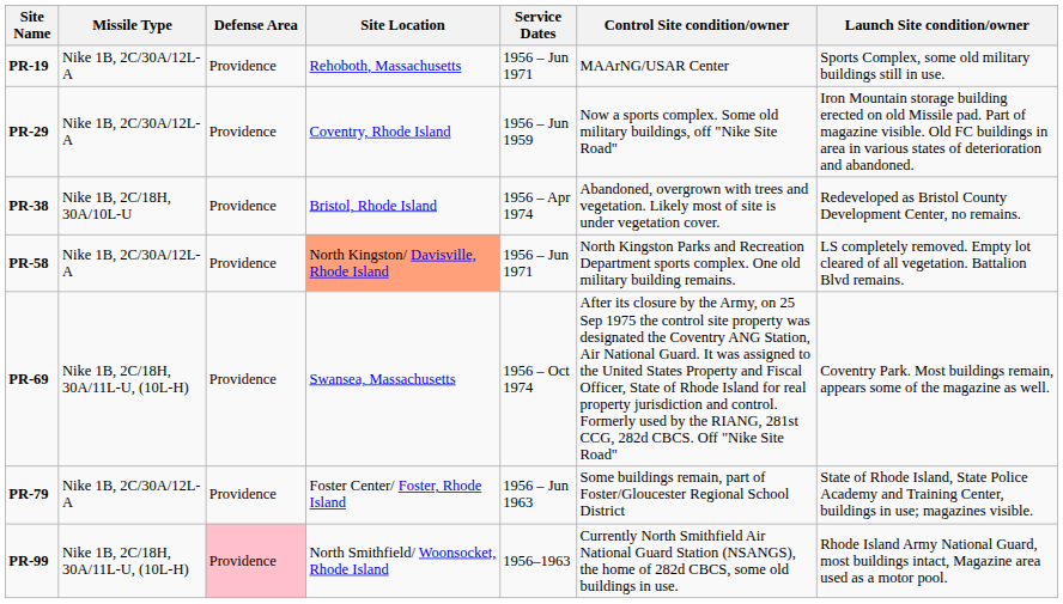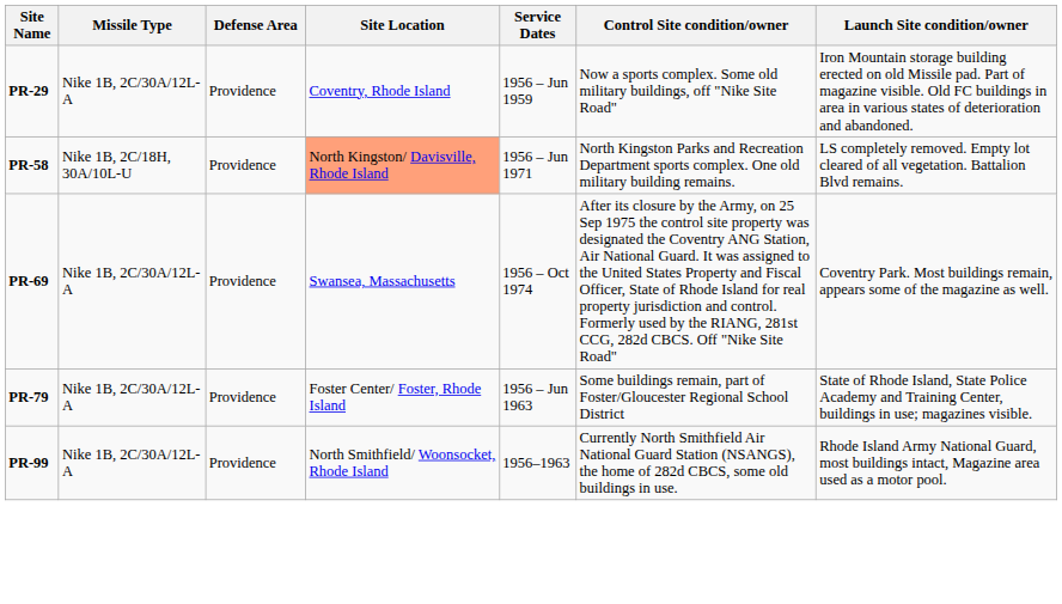- row: PR-19 | Nike 1B, 2C/30A/12L-A | Providence | Rehoboth, Massachusetts | 1956 – Jun 1971 | MAArNG/USAR Center | Sports Complex, some old military buildings still in use.
- row: PR-38 | Nike 1B, 2C/18H, 30A/10L-U | Providence | Bristol, Rhode Island | 1956 – Apr 1974 | Abandoned, overgrown with trees and vegetation. Likely most of site is under vegetation cover. | Redeveloped as Bristol County Development Center, no remains.
PR-58 | Missile Type: Nike 1B, 2C/30A/12L-A -> Nike 1B, 2C/18H, 30A/10L-U
PR-69 | Missile Type: Nike 1B, 2C/18H, 30A/11L-U, (10L-H) -> Nike 1B, 2C/30A/12L-A
PR-99 | Missile Type: Nike 1B, 2C/18H, 30A/11L-U, (10L-H) -> Nike 1B, 2C/30A/12L-A
PR-99 | Defense Area: pink background -> no background
